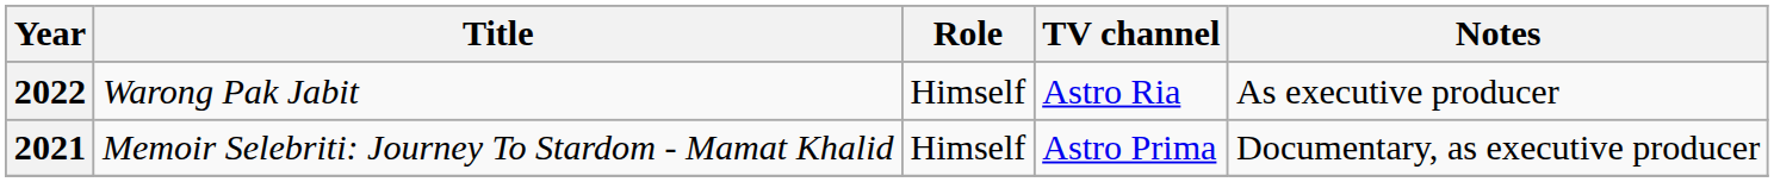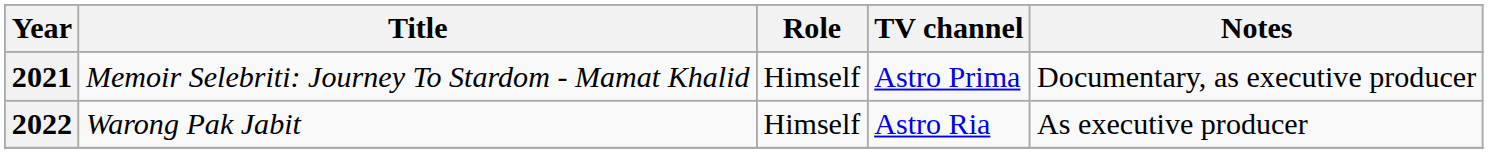rows swapped: 2021 <-> 2022
